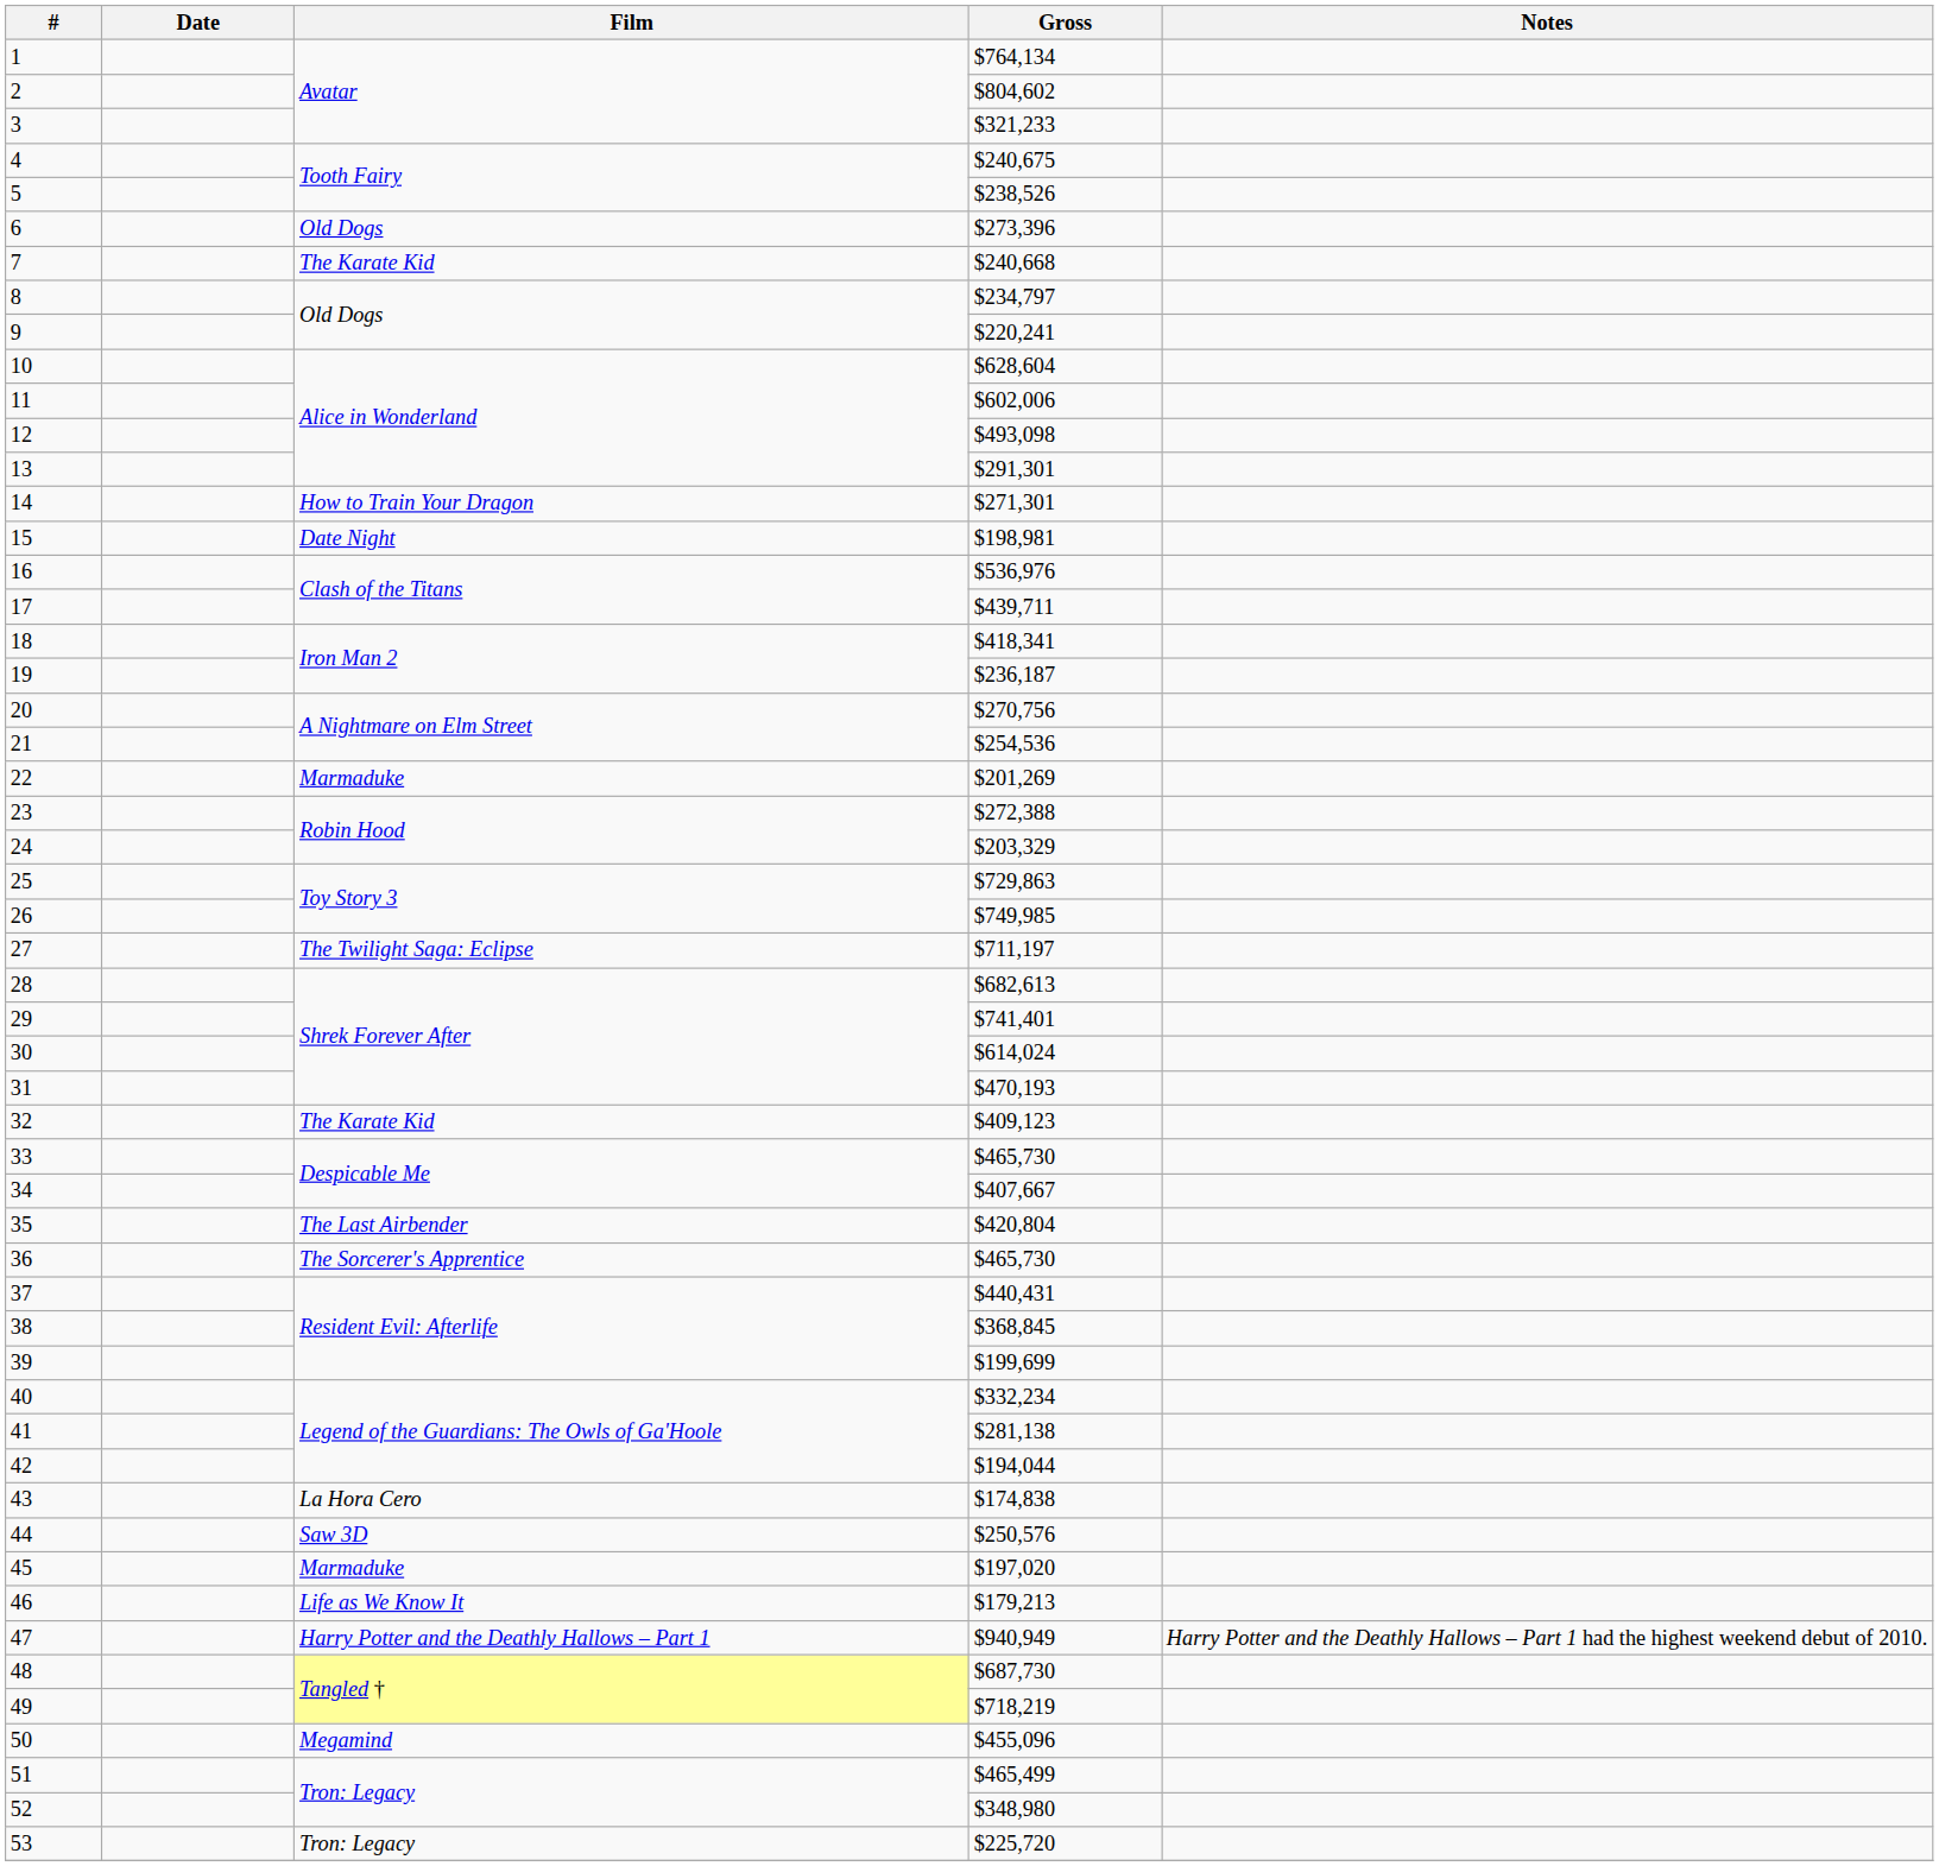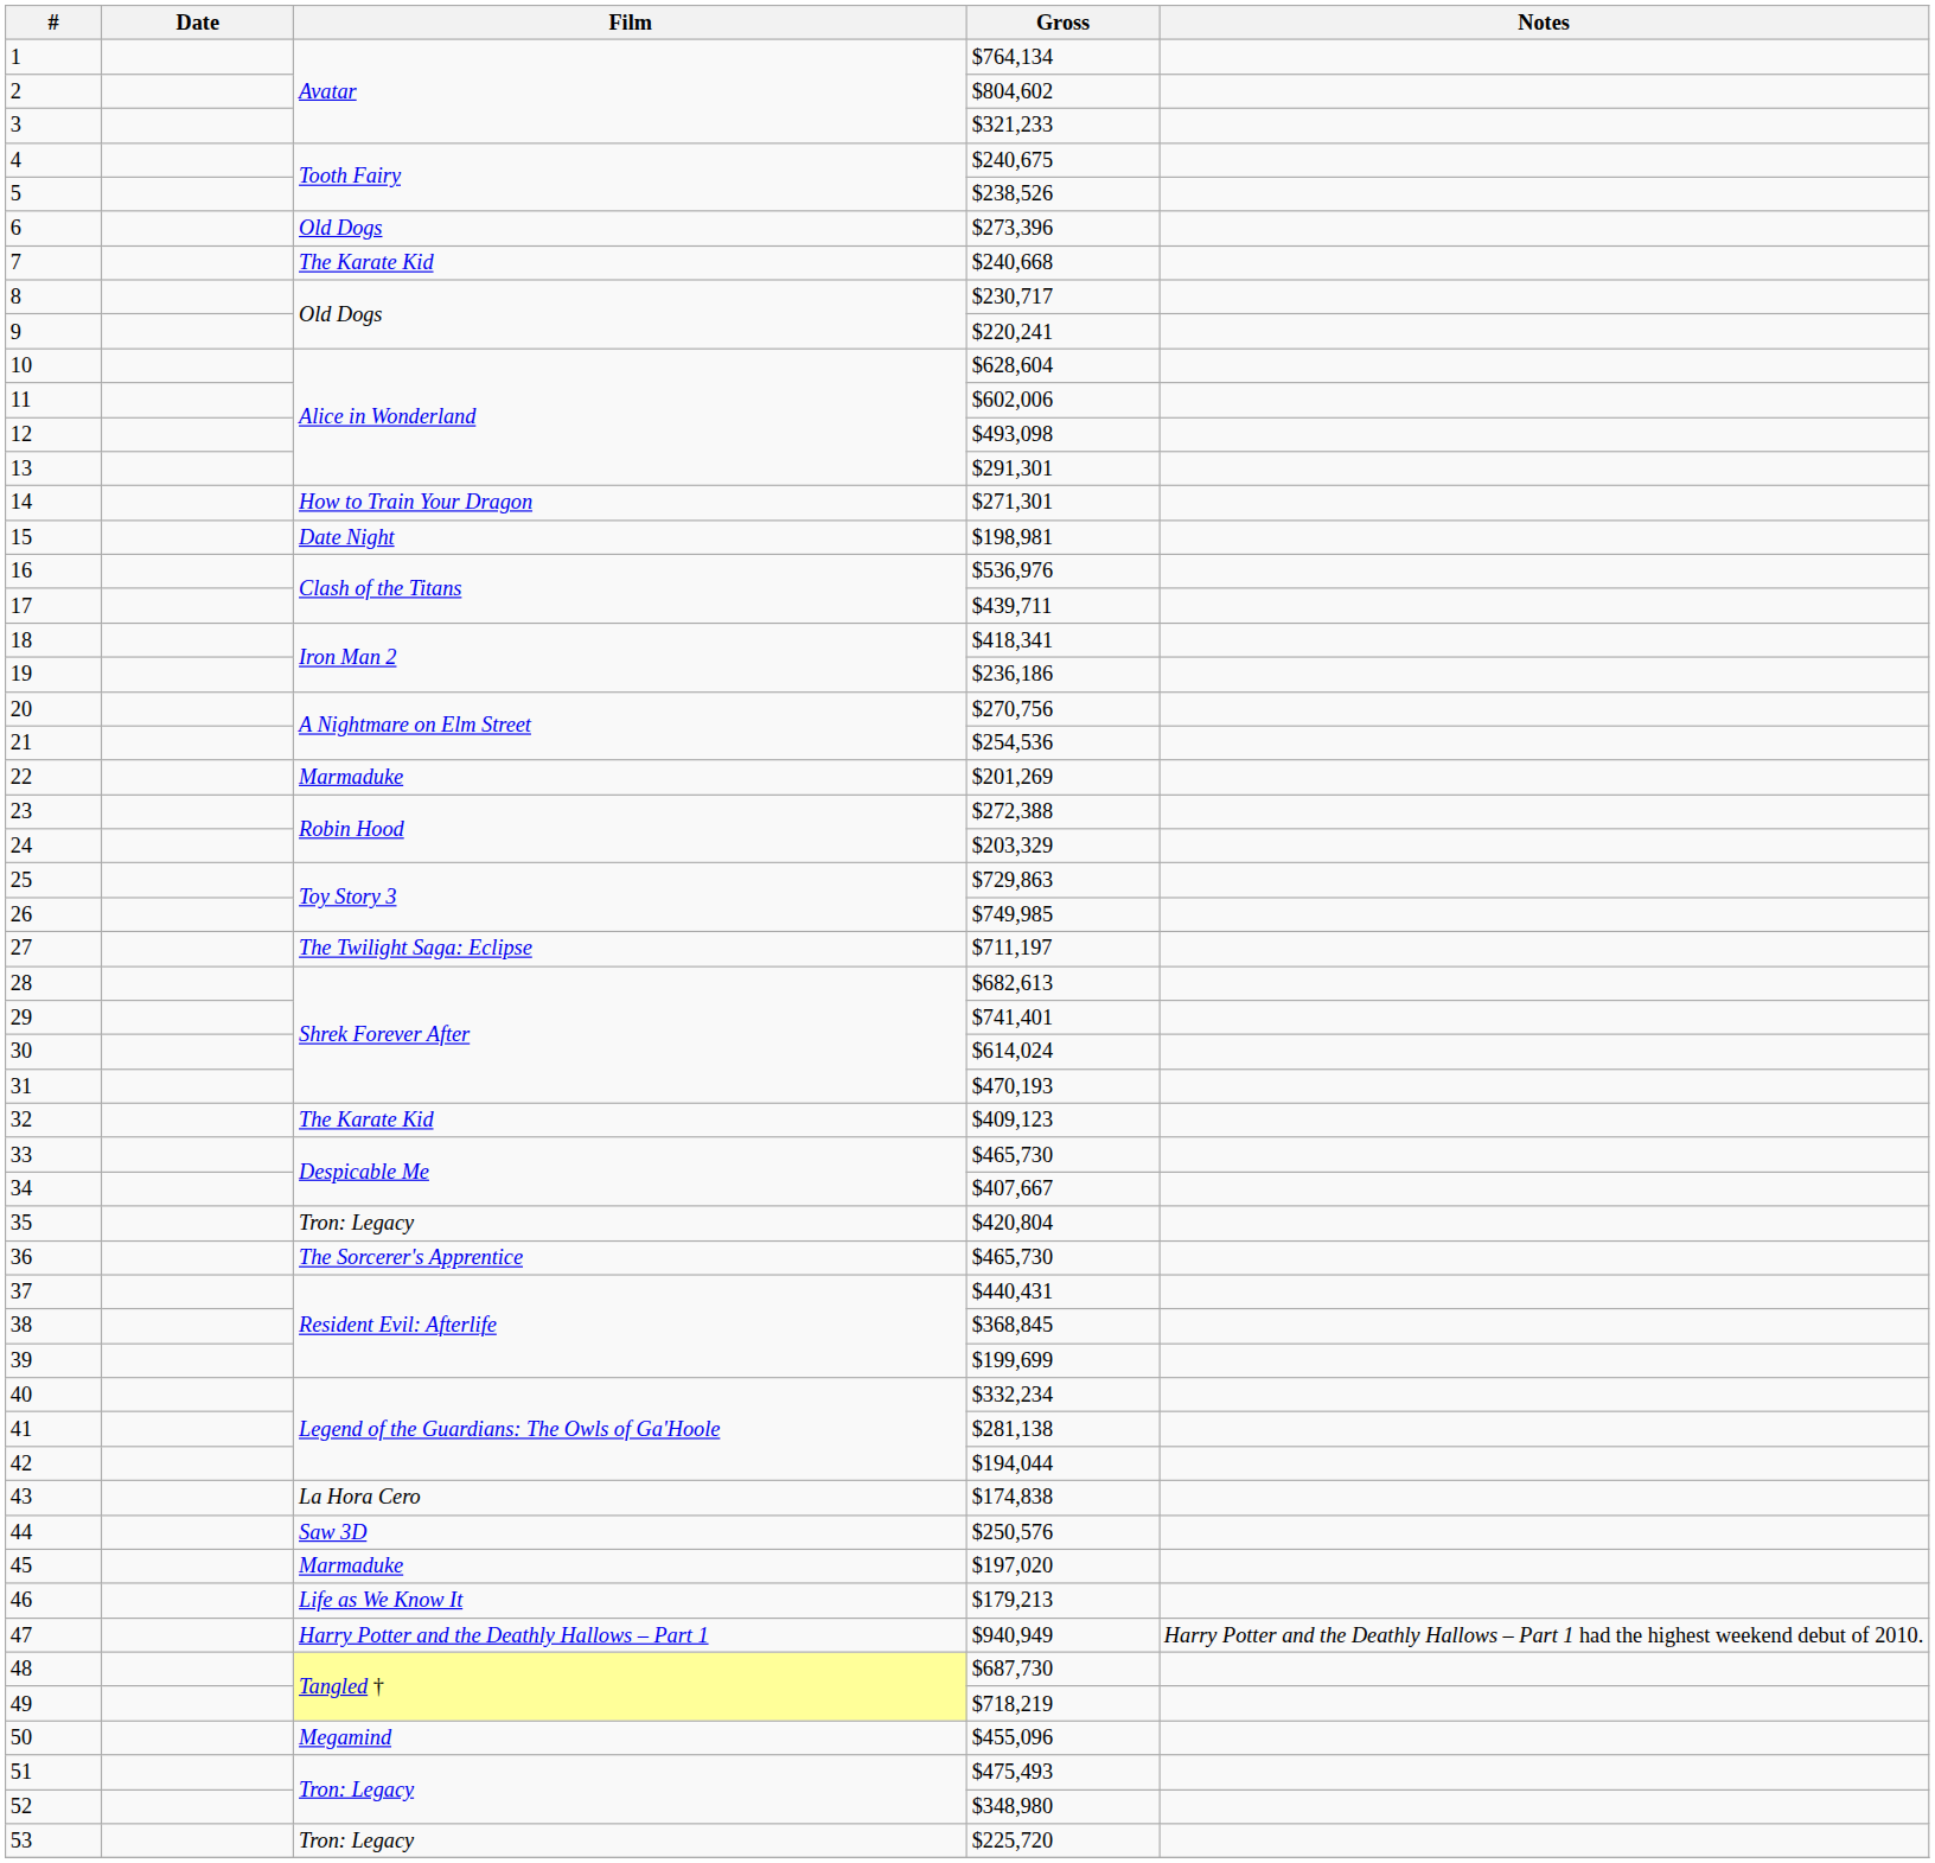8 | Gross: $234,797 -> $230,717
19 | Gross: $236,187 -> $236,186
35 | Film: The Last Airbender -> Tron: Legacy
51 | Gross: $465,499 -> $475,493
